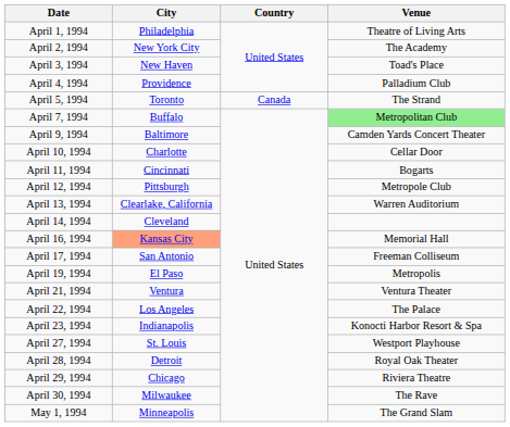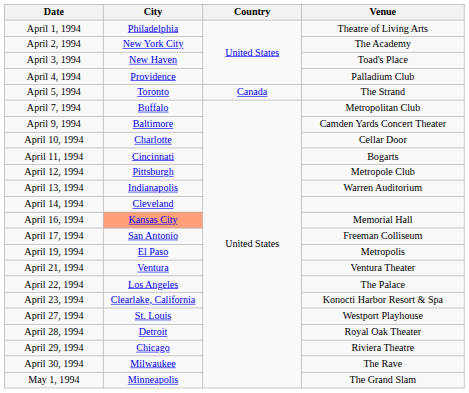April 7, 1994 | Venue: lightgreen background -> no background
April 13, 1994 | City: Clearlake, California -> Indianapolis
April 23, 1994 | City: Indianapolis -> Clearlake, California
